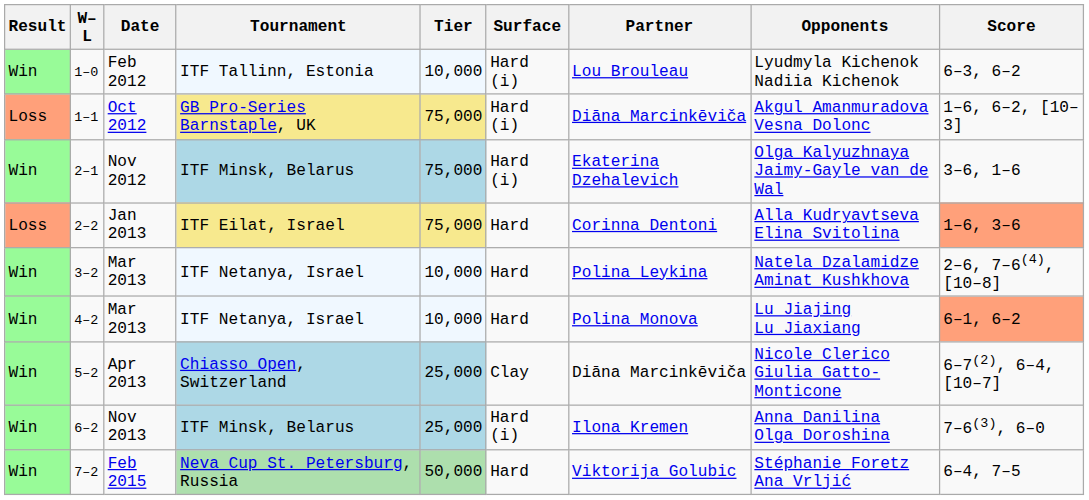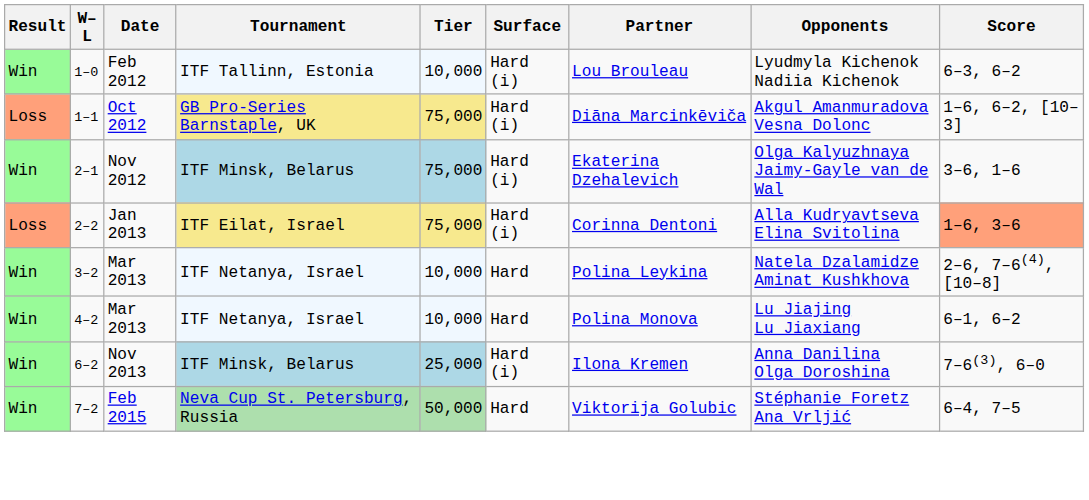2–2 | Surface: Hard -> Hard (i)
4–2 | Score: lightsalmon background -> no background
- row: Win | 5–2 | Apr 2013 | Chiasso Open, Switzerland | 25,000 | Clay | Diāna Marcinkēviča | Nicole Clerico Giulia Gatto-Monticone | 6–7(2), 6–4, [10–7]
